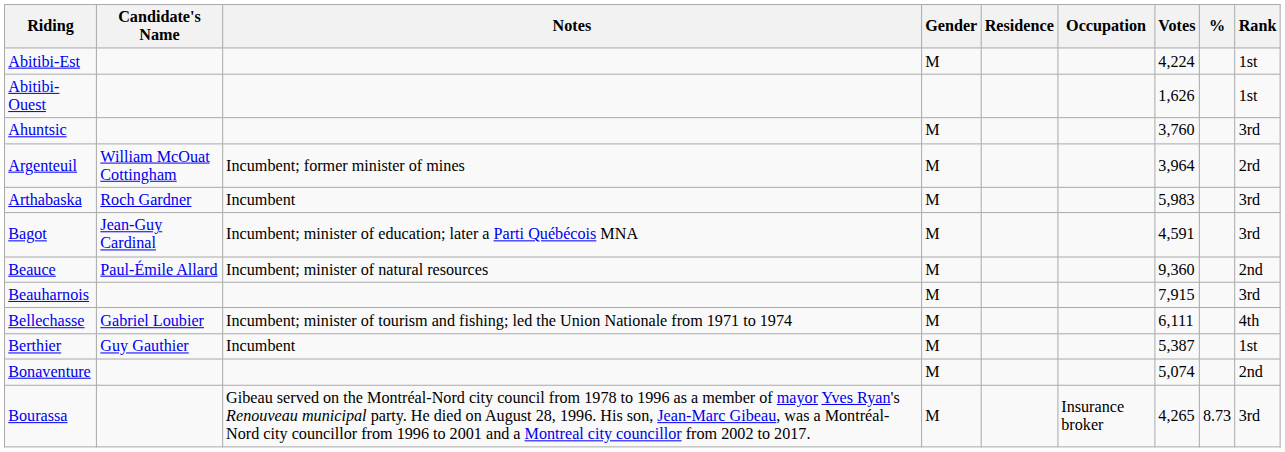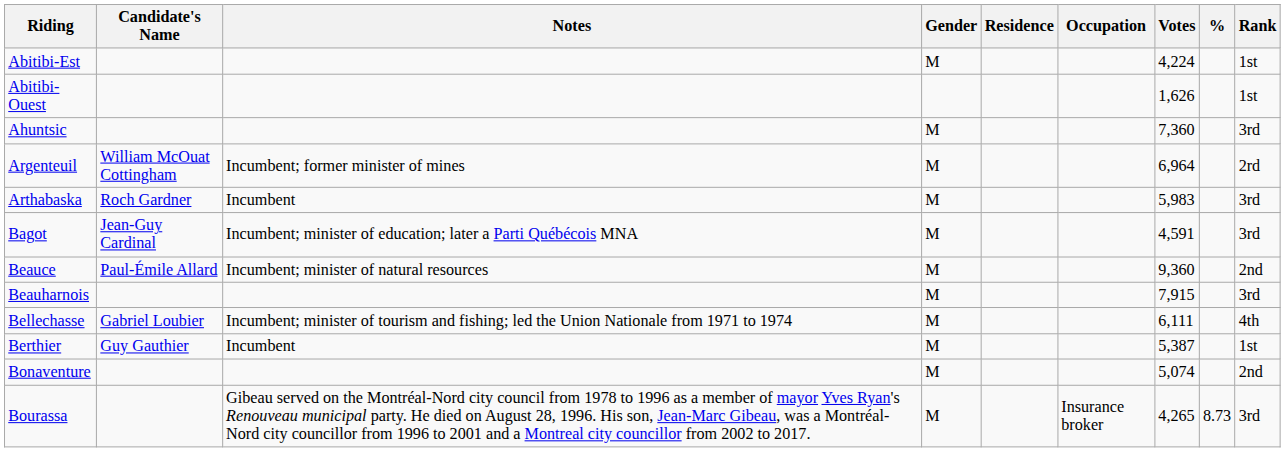Ahuntsic | Votes: 3,760 -> 7,360
Argenteuil | Votes: 3,964 -> 6,964
